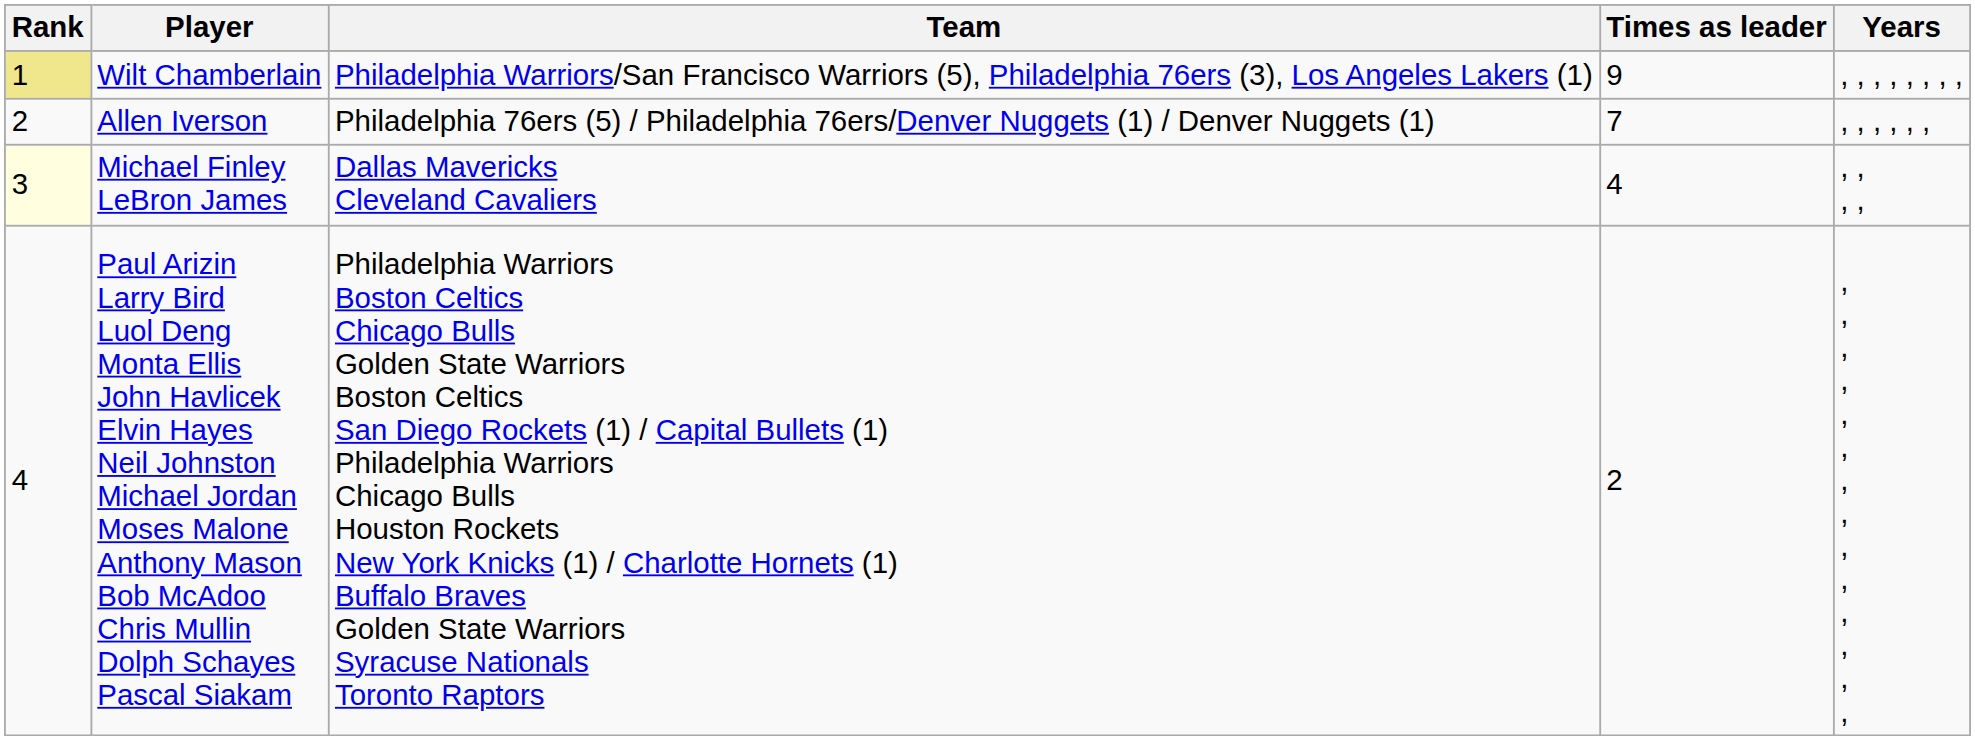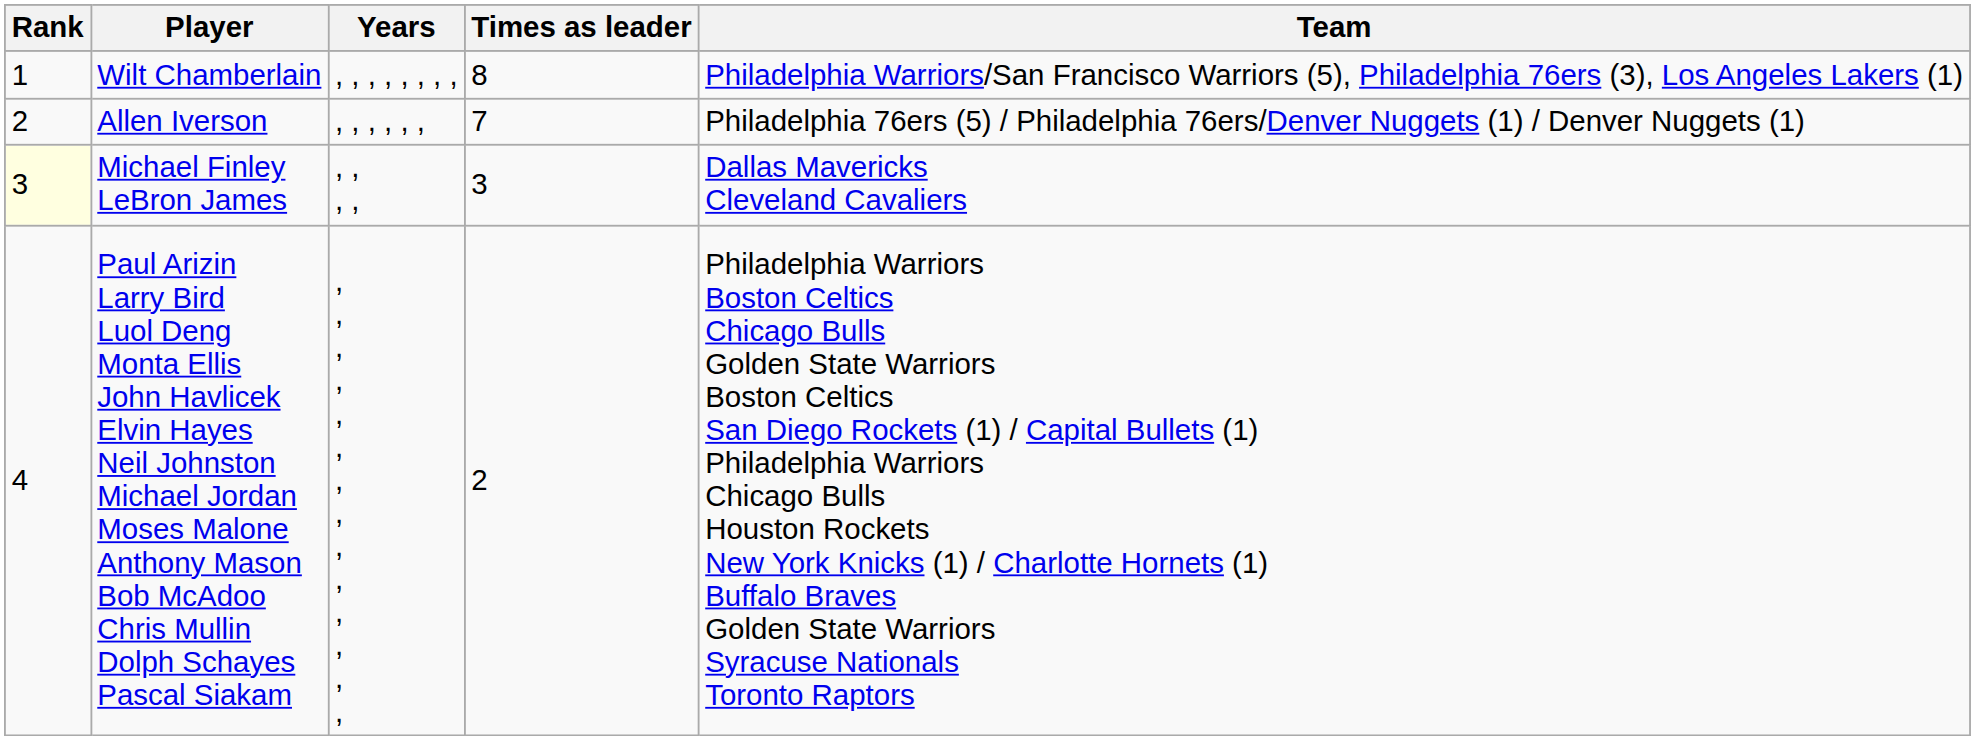columns swapped: Team <-> Years
Wilt Chamberlain | Rank: khaki background -> no background
Wilt Chamberlain | Times as leader: 9 -> 8
Michael Finley LeBron James | Times as leader: 4 -> 3
